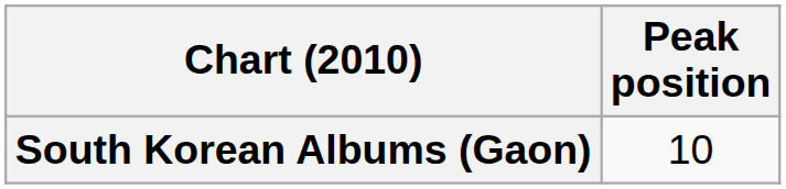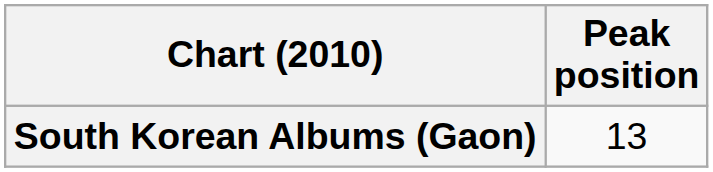South Korean Albums (Gaon) | Peak position: 10 -> 13
